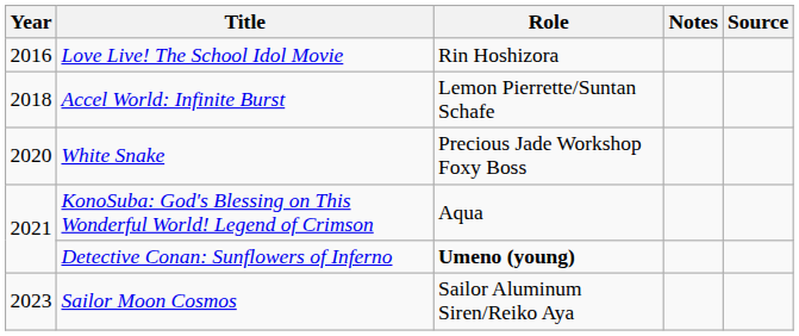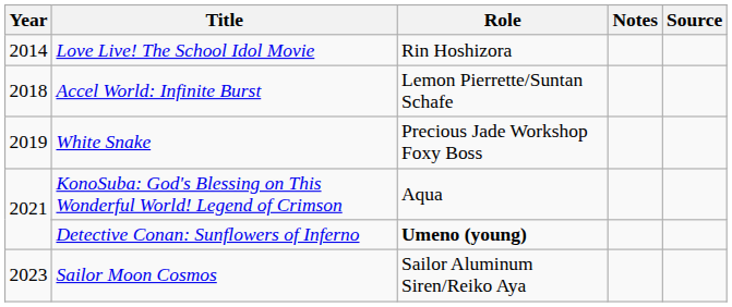Love Live! The School Idol Movie | Year: 2016 -> 2014
White Snake | Year: 2020 -> 2019
